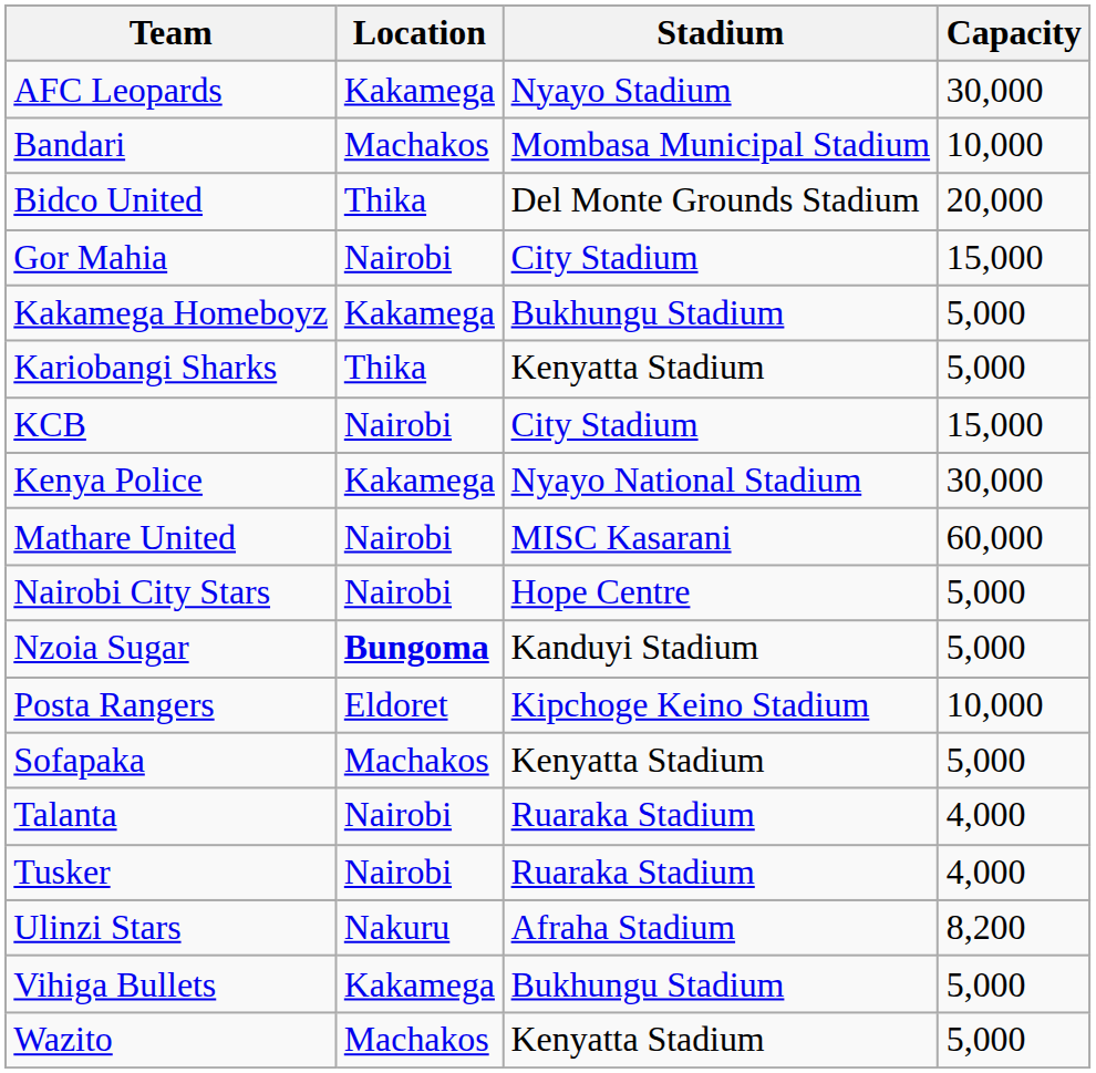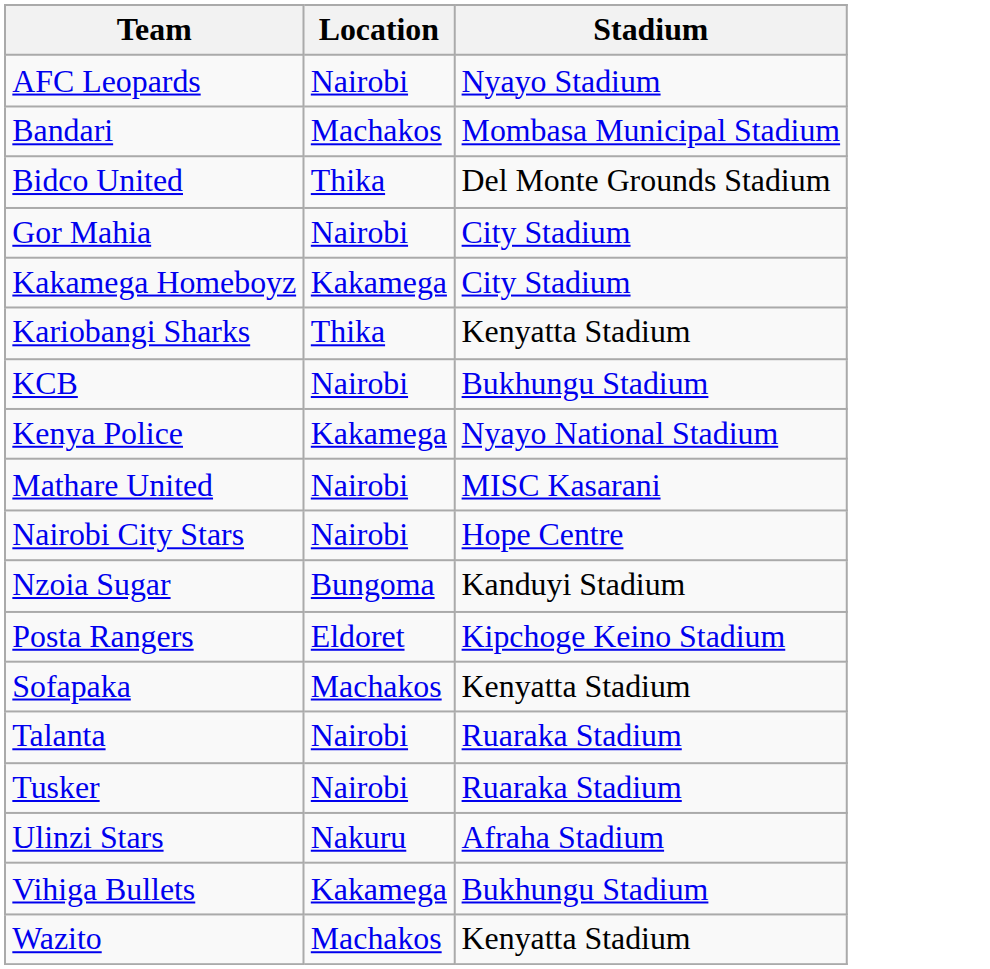- column: Capacity | 30,000 | 10,000 | 20,000 | 15,000 | 5,000 | 5,000 | 15,000 | 30,000 | 60,000 | 5,000 | 5,000 | 10,000 | 5,000 | 4,000 | 4,000 | 8,200 | 5,000 | 5,000
AFC Leopards | Location: Kakamega -> Nairobi
Kakamega Homeboyz | Stadium: Bukhungu Stadium -> City Stadium
KCB | Stadium: City Stadium -> Bukhungu Stadium
Nzoia Sugar | Location: bold -> normal
